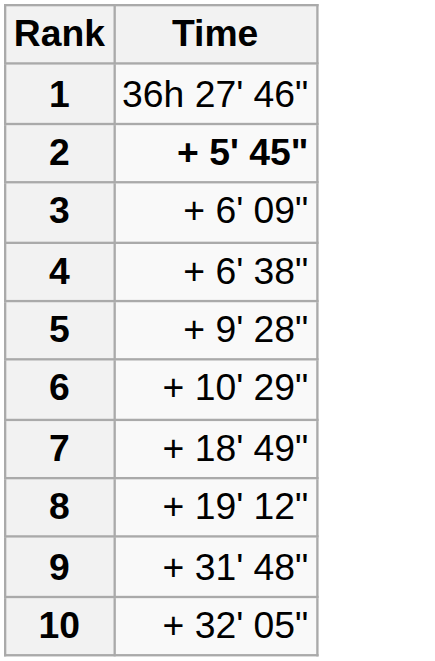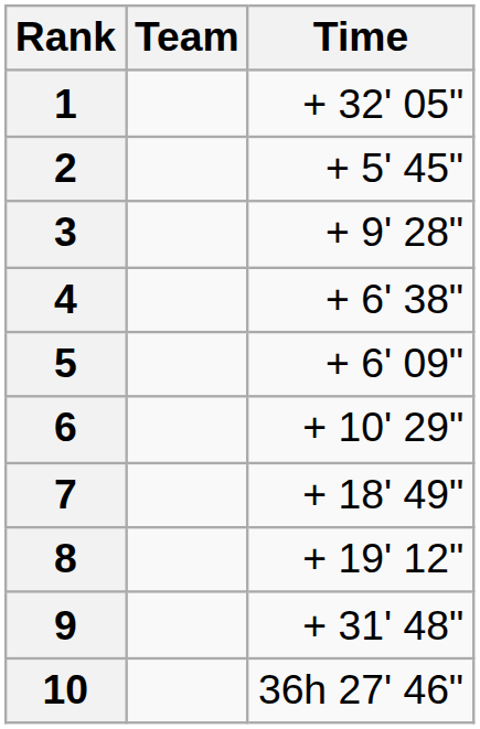+ column: Team
1 | Time: 36h 27' 46" -> + 32' 05"
2 | Time: bold -> normal
3 | Time: + 6' 09" -> + 9' 28"
5 | Time: + 9' 28" -> + 6' 09"
10 | Time: + 32' 05" -> 36h 27' 46"
